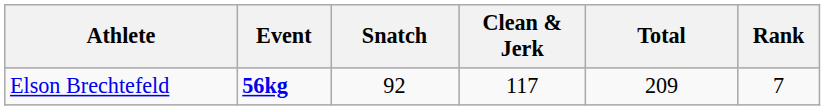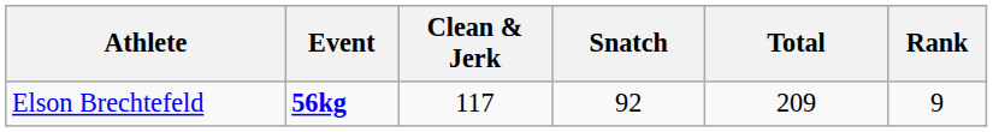columns swapped: Snatch <-> Clean & Jerk
Elson Brechtefeld | Rank: 7 -> 9
